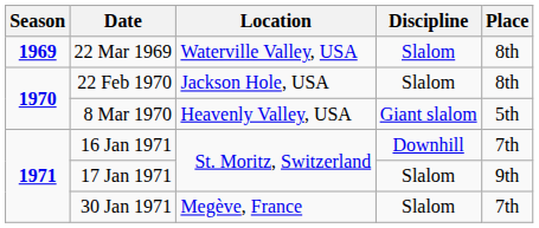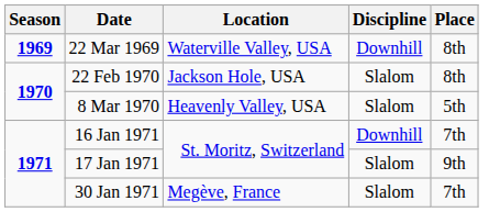22 Mar 1969 | Discipline: Slalom -> Downhill
8 Mar 1970 | Discipline: Giant slalom -> Slalom
